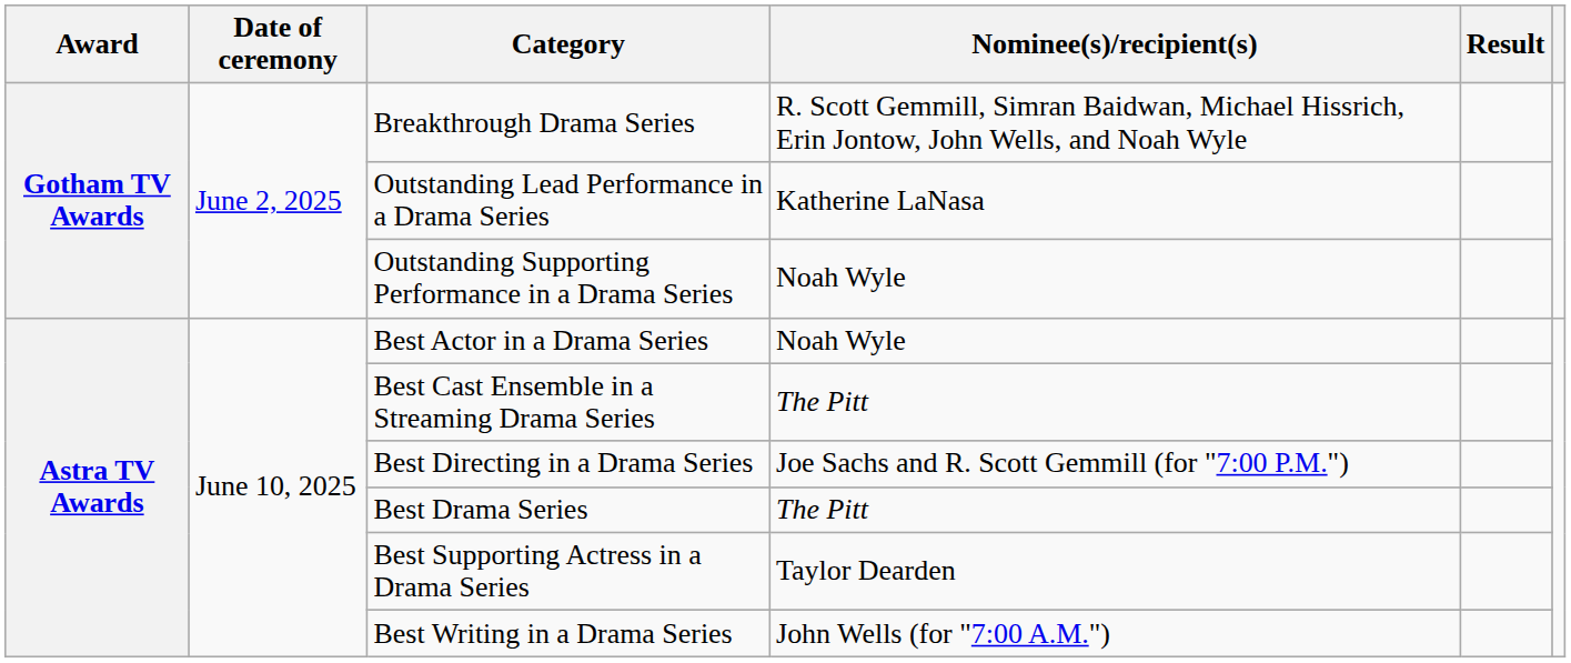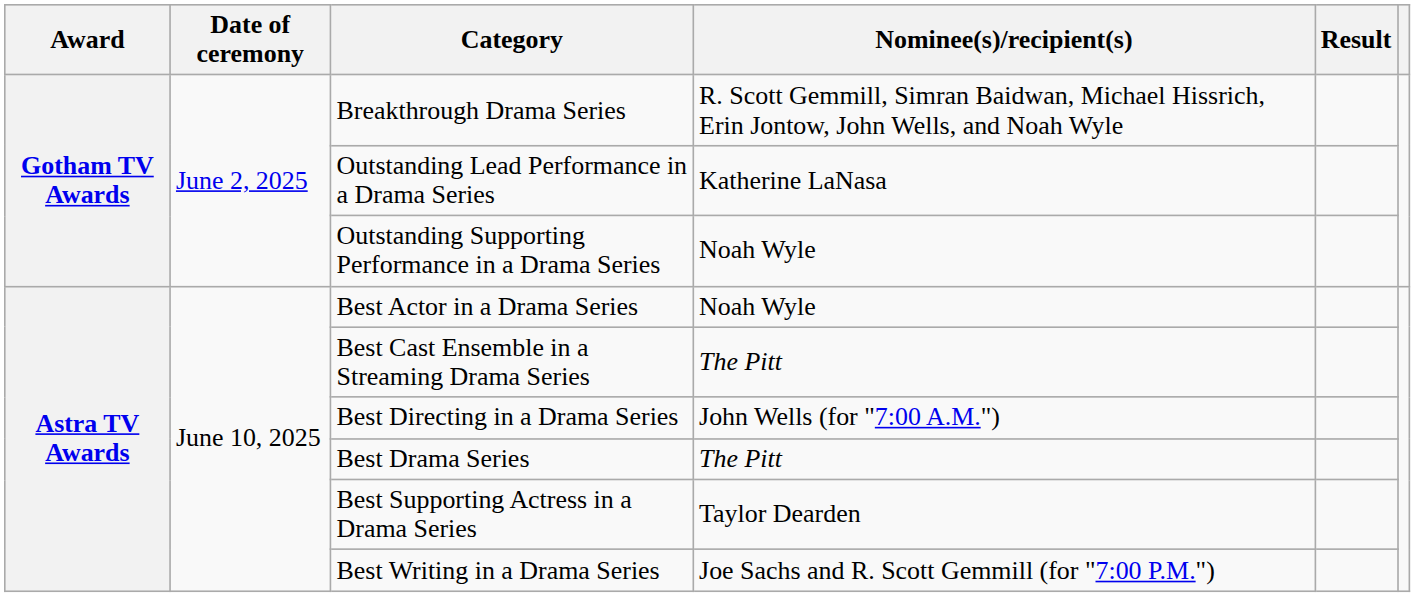Best Directing in a Drama Series | Nominee(s)/recipient(s): Joe Sachs and R. Scott Gemmill (for "7:00 P.M.") -> John Wells (for "7:00 A.M.")
Best Writing in a Drama Series | Nominee(s)/recipient(s): John Wells (for "7:00 A.M.") -> Joe Sachs and R. Scott Gemmill (for "7:00 P.M.")
